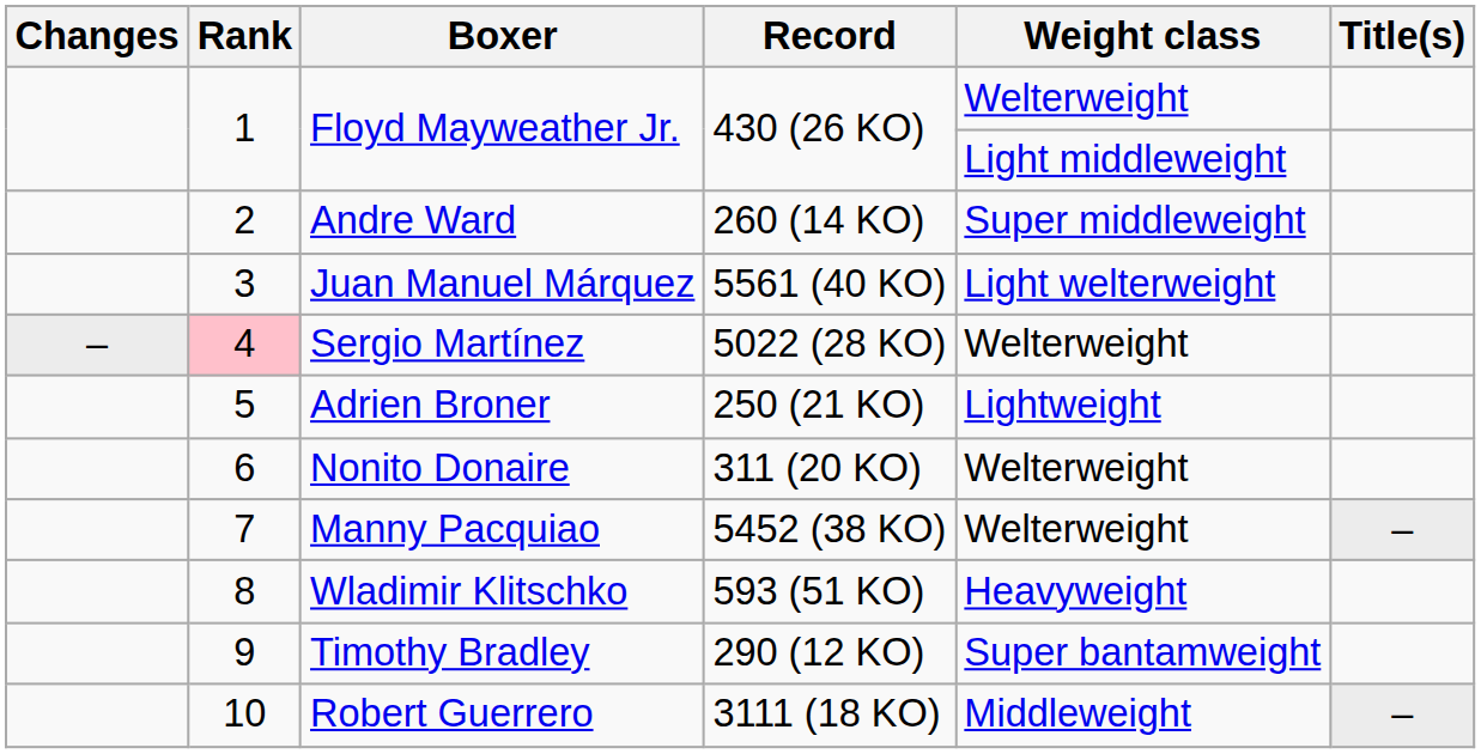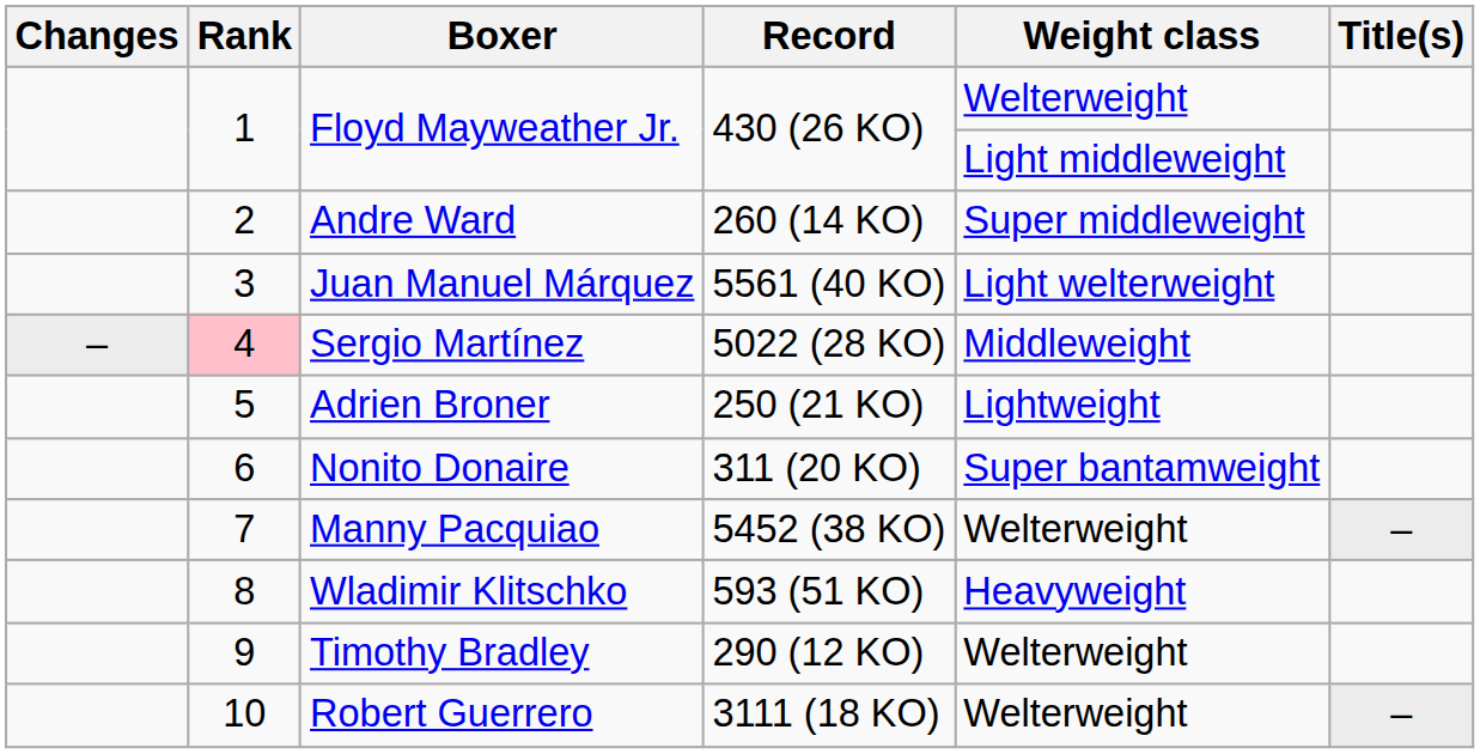Sergio Martínez | Weight class: Welterweight -> Middleweight
Nonito Donaire | Weight class: Welterweight -> Super bantamweight
Timothy Bradley | Weight class: Super bantamweight -> Welterweight
Robert Guerrero | Weight class: Middleweight -> Welterweight
